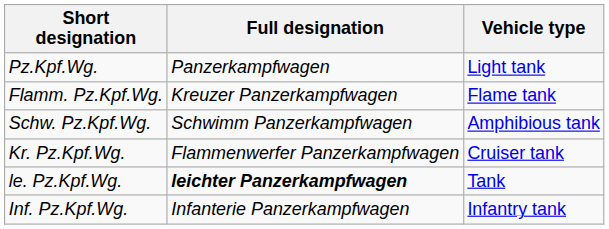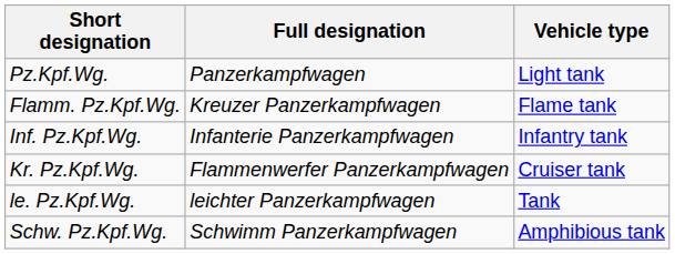rows swapped: Inf. Pz.Kpf.Wg. <-> Schw. Pz.Kpf.Wg.
le. Pz.Kpf.Wg. | Full designation: bold -> normal
